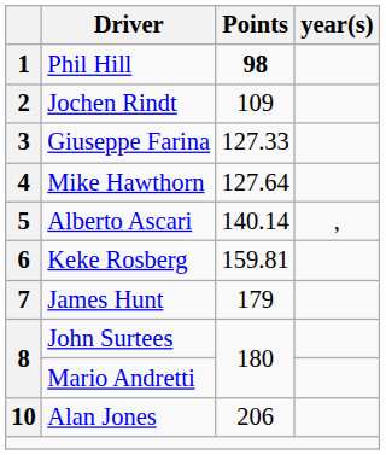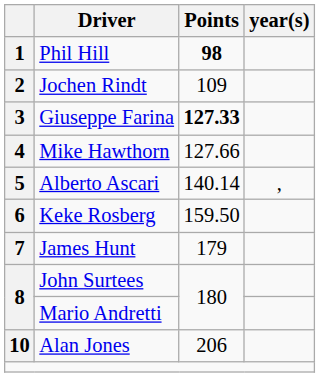3 | Points: normal -> bold
4 | Points: 127.64 -> 127.66
6 | Points: 159.81 -> 159.50
